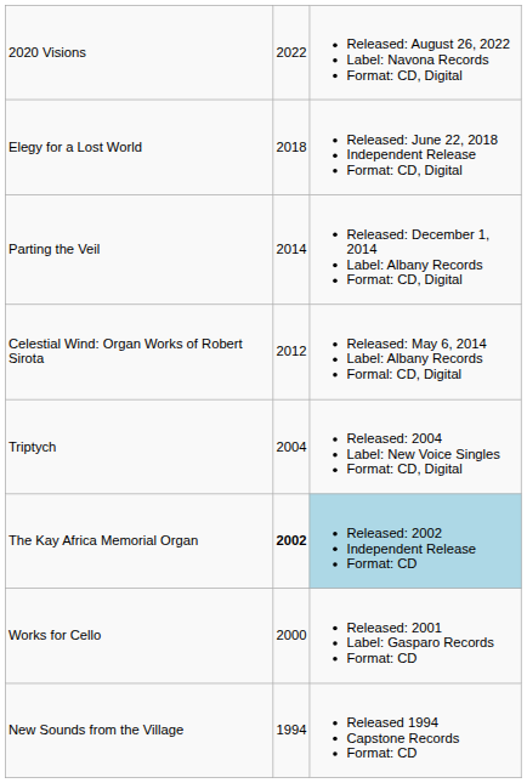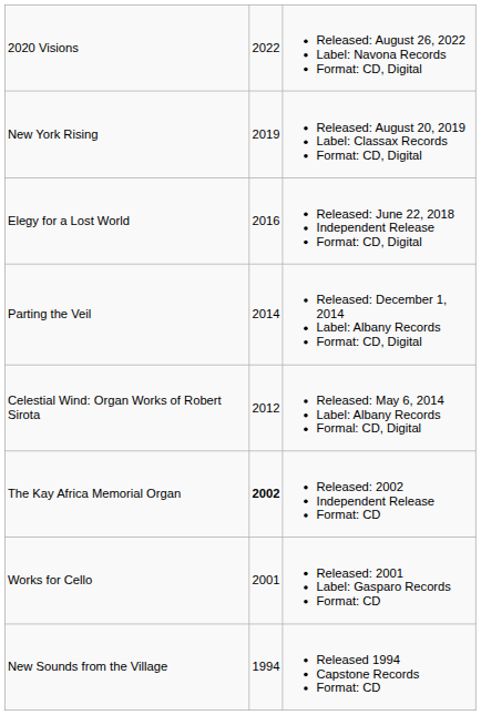+ row: New York Rising | 2019 | Released: August 20, 2019 Label: Classax Records Format: CD, Digital
Elegy for a Lost World | column 2: 2018 -> 2016
- row: Triptych | 2004 | Released: 2004 Label: New Voice Singles Format: CD, Digital
The Kay Africa Memorial Organ | column 3: lightblue background -> no background
Works for Cello | column 2: 2000 -> 2001
